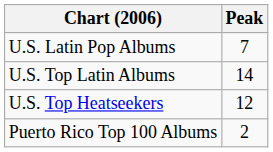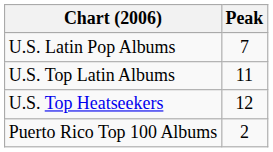U.S. Top Latin Albums | Peak: 14 -> 11
